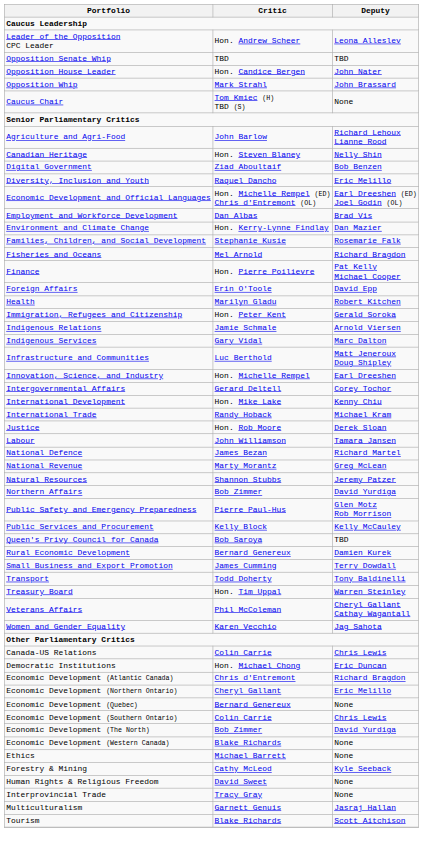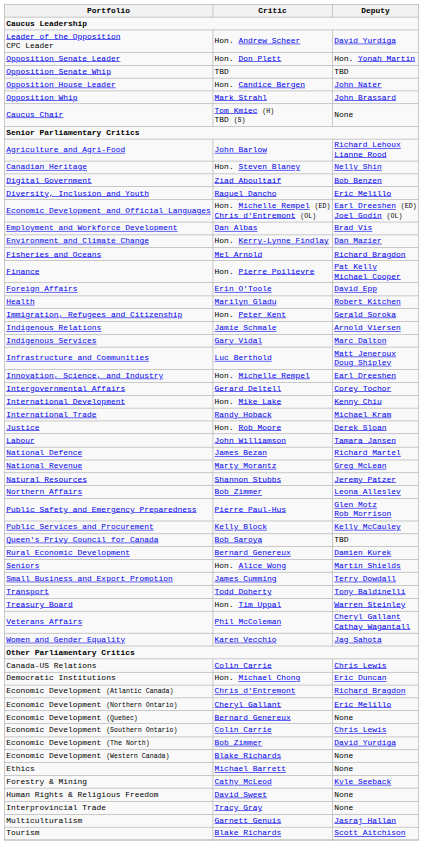Leader of the Opposition CPC Leader | Deputy: Leona Alleslev -> David Yurdiga
+ row: Opposition Senate Leader | Hon. Don Plett | Hon. Yonah Martin
- row: Families, Children, and Social Development | Stephanie Kusie | Rosemarie Falk
Northern Affairs | Deputy: David Yurdiga -> Leona Alleslev
+ row: Seniors | Hon. Alice Wong | Martin Shields
